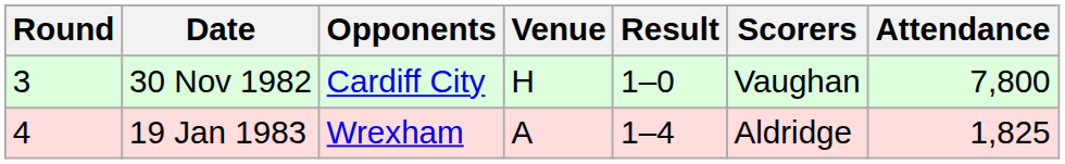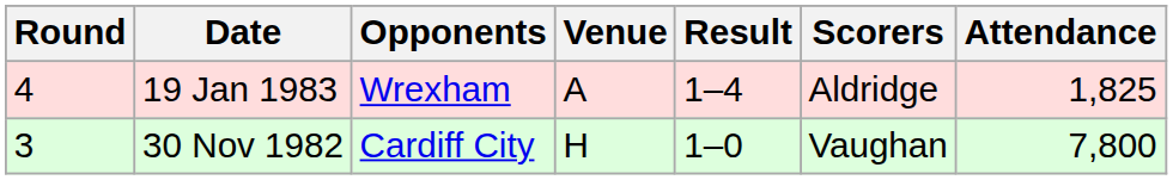rows swapped: 30 Nov 1982 <-> 19 Jan 1983
